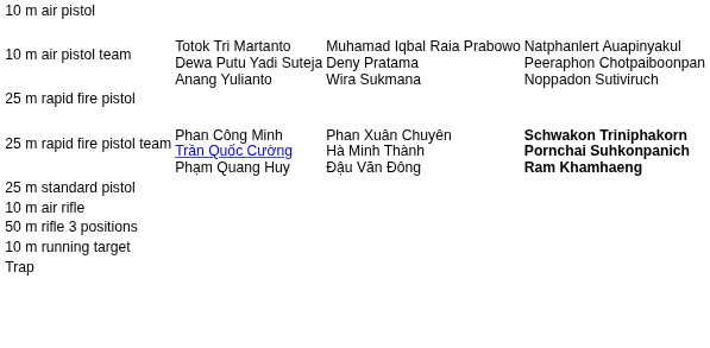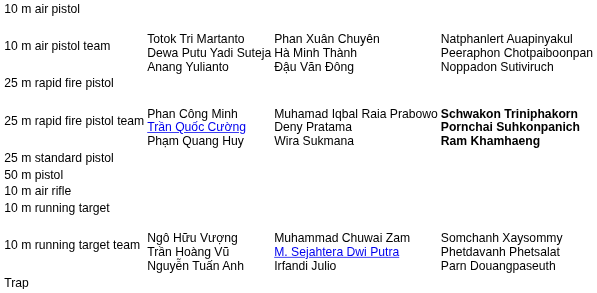10 m air pistol team | column 3: Muhamad Iqbal Raia Prabowo Deny Pratama Wira Sukmana -> Phan Xuân Chuyên Hà Minh Thành Đậu Văn Đông
25 m rapid fire pistol team | column 3: Phan Xuân Chuyên Hà Minh Thành Đậu Văn Đông -> Muhamad Iqbal Raia Prabowo Deny Pratama Wira Sukmana
+ row: 50 m pistol
- row: 50 m rifle 3 positions
+ row: 10 m running target team | Ngô Hữu Vượng Trần Hoàng Vũ Nguyễn Tuấn Anh | Muhammad Chuwai Zam M. Sejahtera Dwi Putra Irfandi Julio | Somchanh Xaysommy Phetdavanh Phetsalat Parn Douangpaseuth
